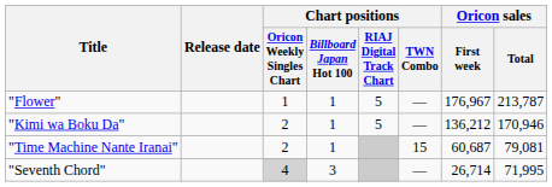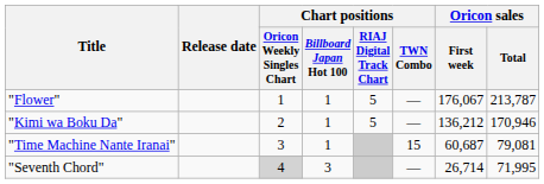"Flower" | Oricon sales / First week: 176,967 -> 176,067
"Time Machine Nante Iranai" | Chart positions / Oricon Weekly Singles Chart: 2 -> 3
